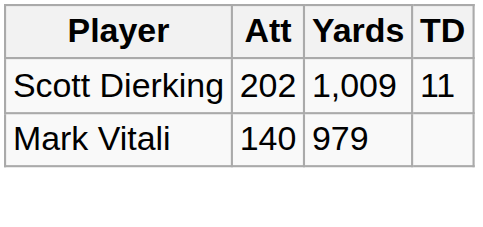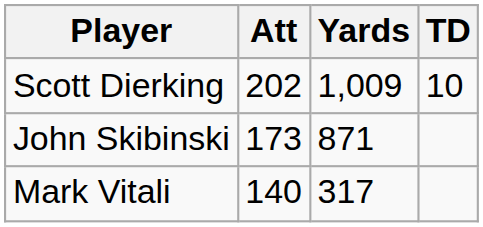Scott Dierking | TD: 11 -> 10
+ row: John Skibinski | 173 | 871
Mark Vitali | Yards: 979 -> 317
